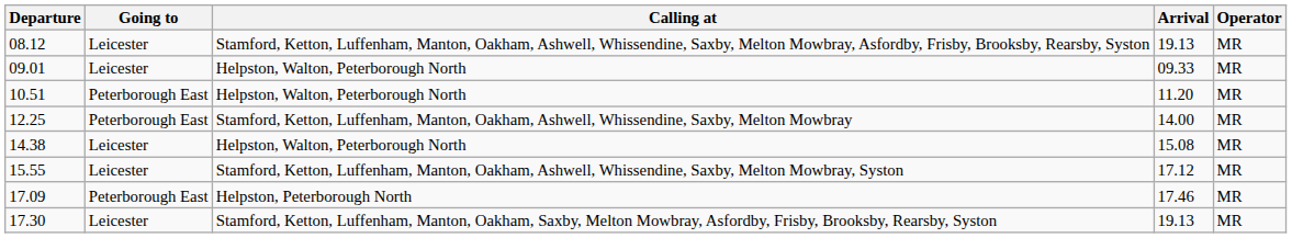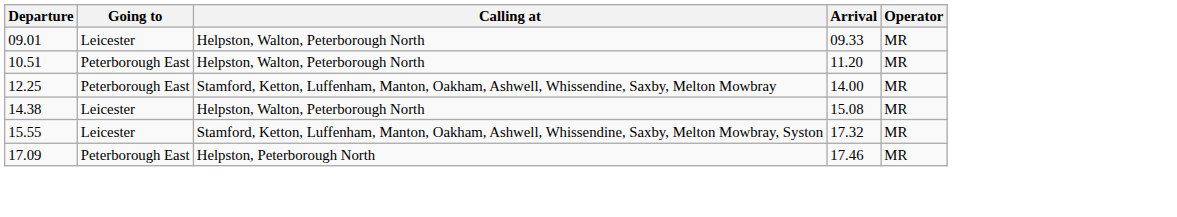- row: 08.12 | Leicester | Stamford, Ketton, Luffenham, Manton, Oakham, Ashwell, Whissendine, Saxby, Melton Mowbray, Asfordby, Frisby, Brooksby, Rearsby, Syston | 19.13 | MR
15.55 | Arrival: 17.12 -> 17.32
- row: 17.30 | Leicester | Stamford, Ketton, Luffenham, Manton, Oakham, Saxby, Melton Mowbray, Asfordby, Frisby, Brooksby, Rearsby, Syston | 19.13 | MR
